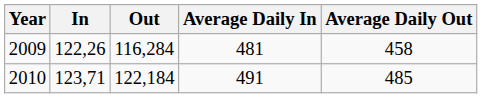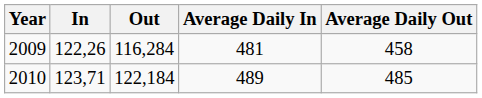2010 | Average Daily In: 491 -> 489
